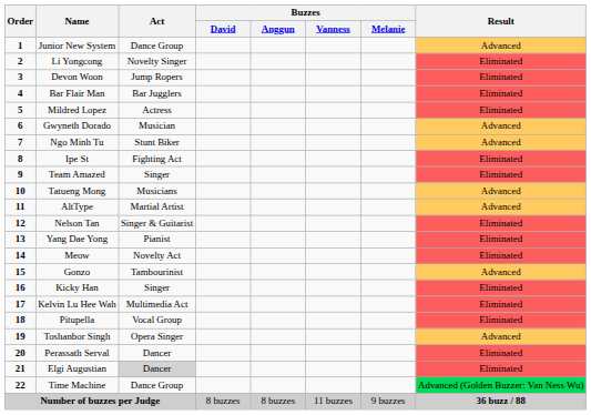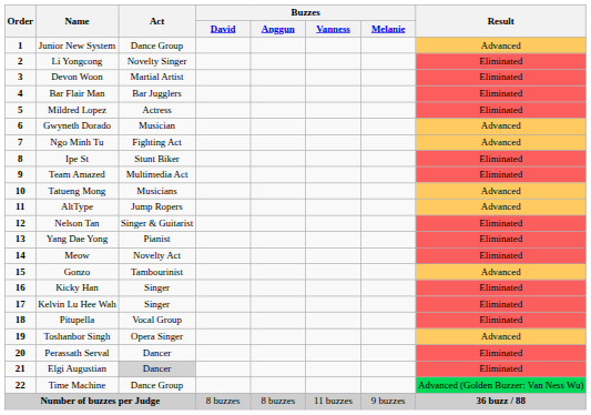Devon Woon | Act: Jump Ropers -> Martial Artist
Ngo Minh Tu | Act: Stunt Biker -> Fighting Act
Ipe St | Act: Fighting Act -> Stunt Biker
Team Amazed | Act: Singer -> Multimedia Act
AltType | Act: Martial Artist -> Jump Ropers
Kelvin Lu Hee Wah | Act: Multimedia Act -> Singer
